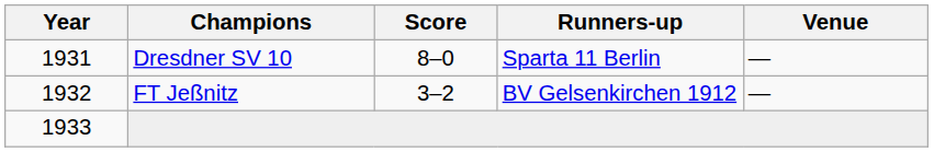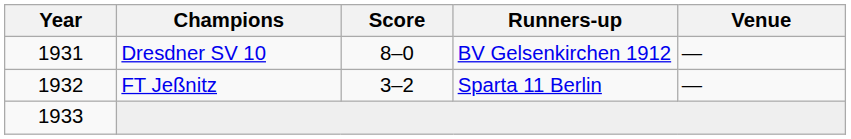Dresdner SV 10 | Runners-up: Sparta 11 Berlin -> BV Gelsenkirchen 1912
FT Jeßnitz | Runners-up: BV Gelsenkirchen 1912 -> Sparta 11 Berlin
